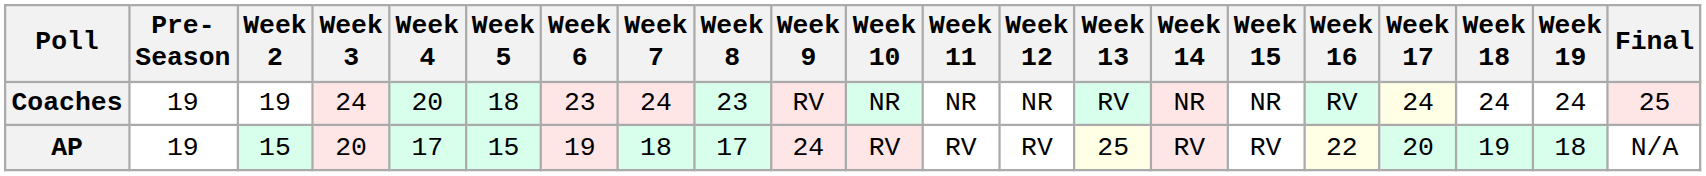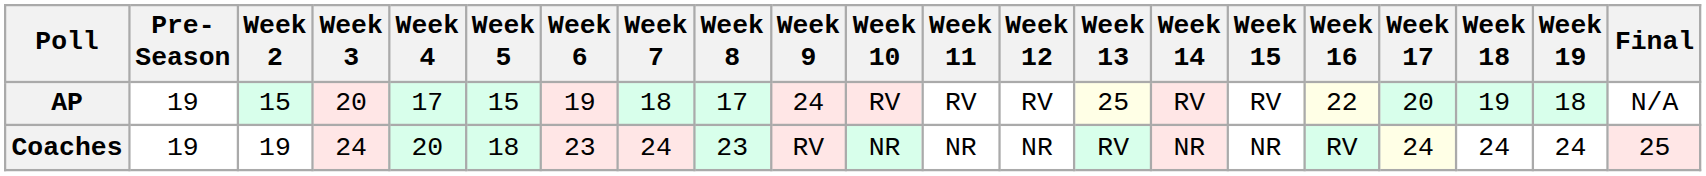rows swapped: AP <-> Coaches
